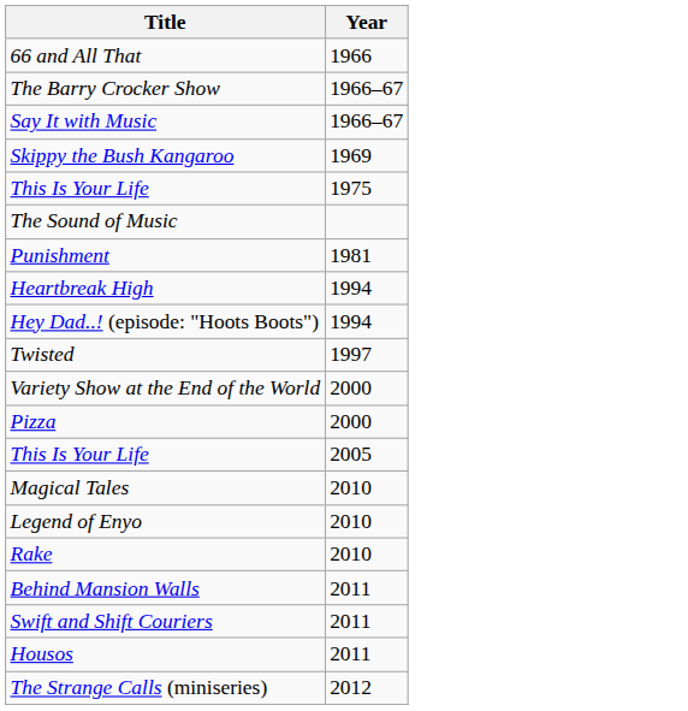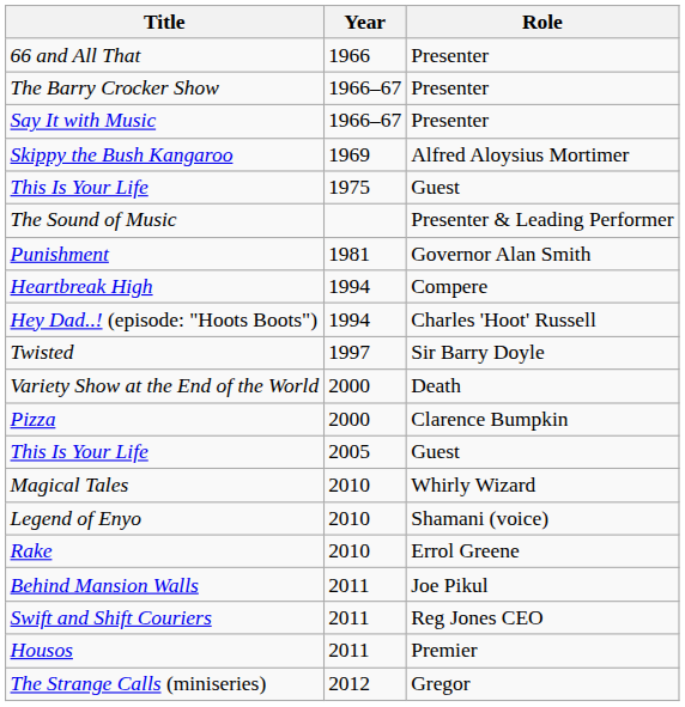+ column: Role | Presenter | Presenter | Presenter | Alfred Aloysius Mortimer | Guest | Presenter & Leading Performer | Governor Alan Smith | Compere | Charles 'Hoot' Russell | Sir Barry Doyle | Death | Clarence Bumpkin | Guest | Whirly Wizard | Shamani (voice) | Errol Greene | Joe Pikul | Reg Jones CEO | Premier | Gregor
